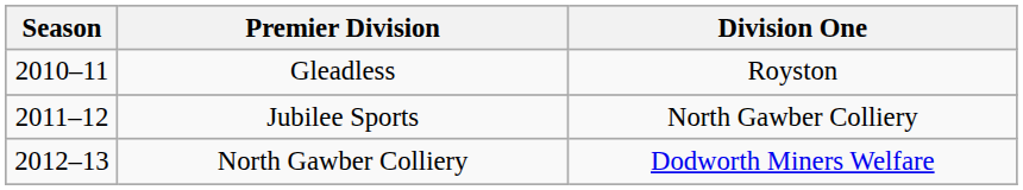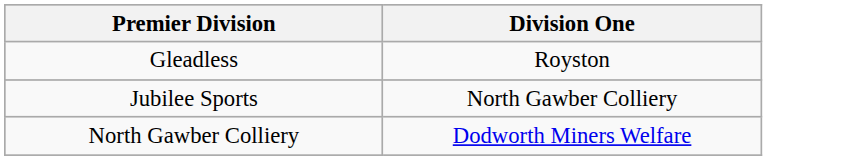- column: Season | 2010–11 | 2011–12 | 2012–13
